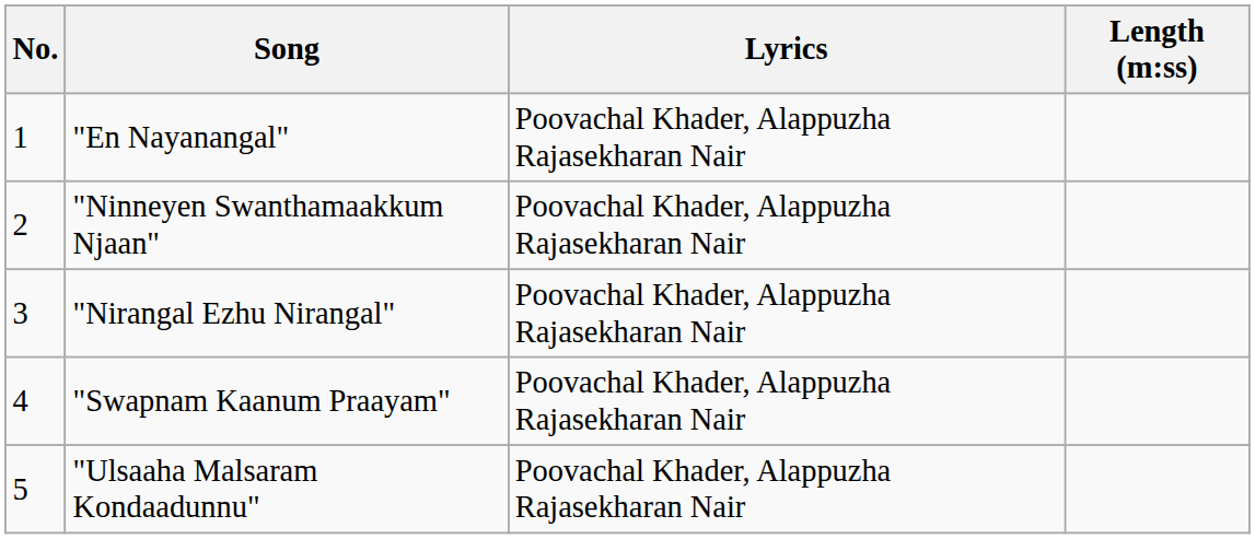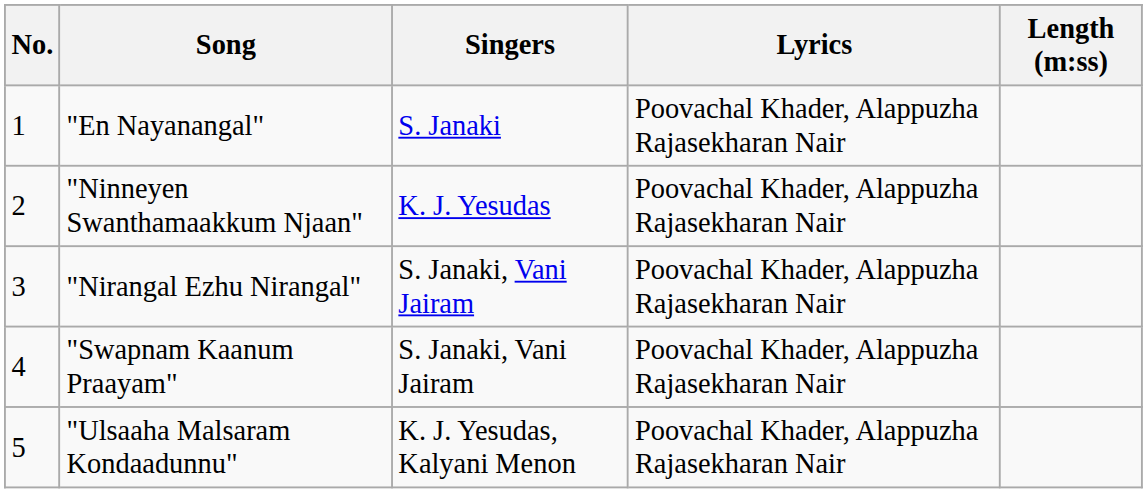+ column: Singers | S. Janaki | K. J. Yesudas | S. Janaki, Vani Jairam | S. Janaki, Vani Jairam | K. J. Yesudas, Kalyani Menon
